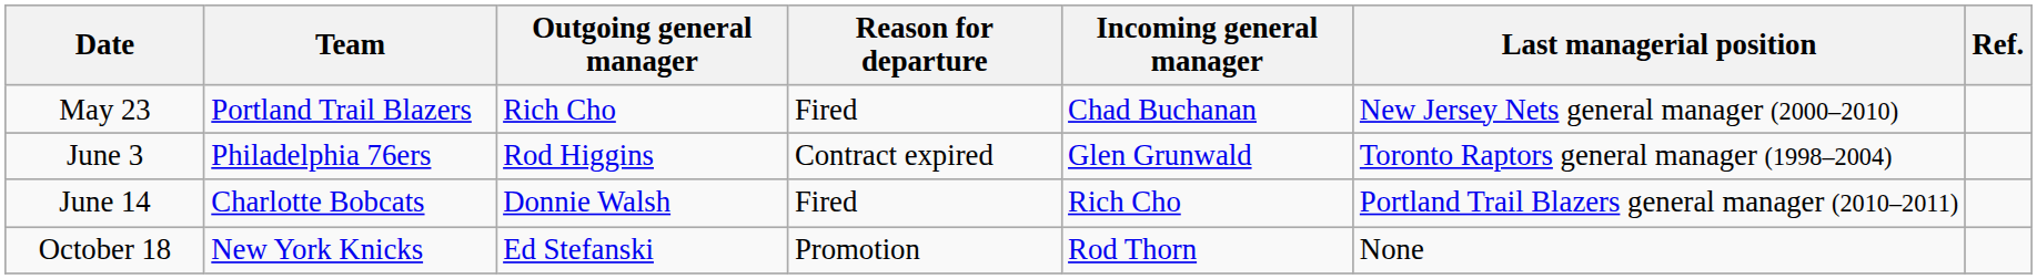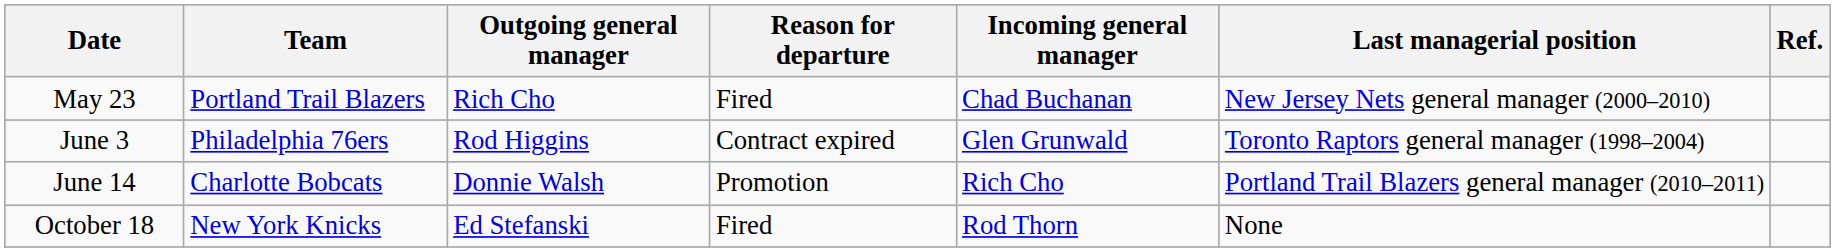June 14 | Reason for departure: Fired -> Promotion
October 18 | Reason for departure: Promotion -> Fired
